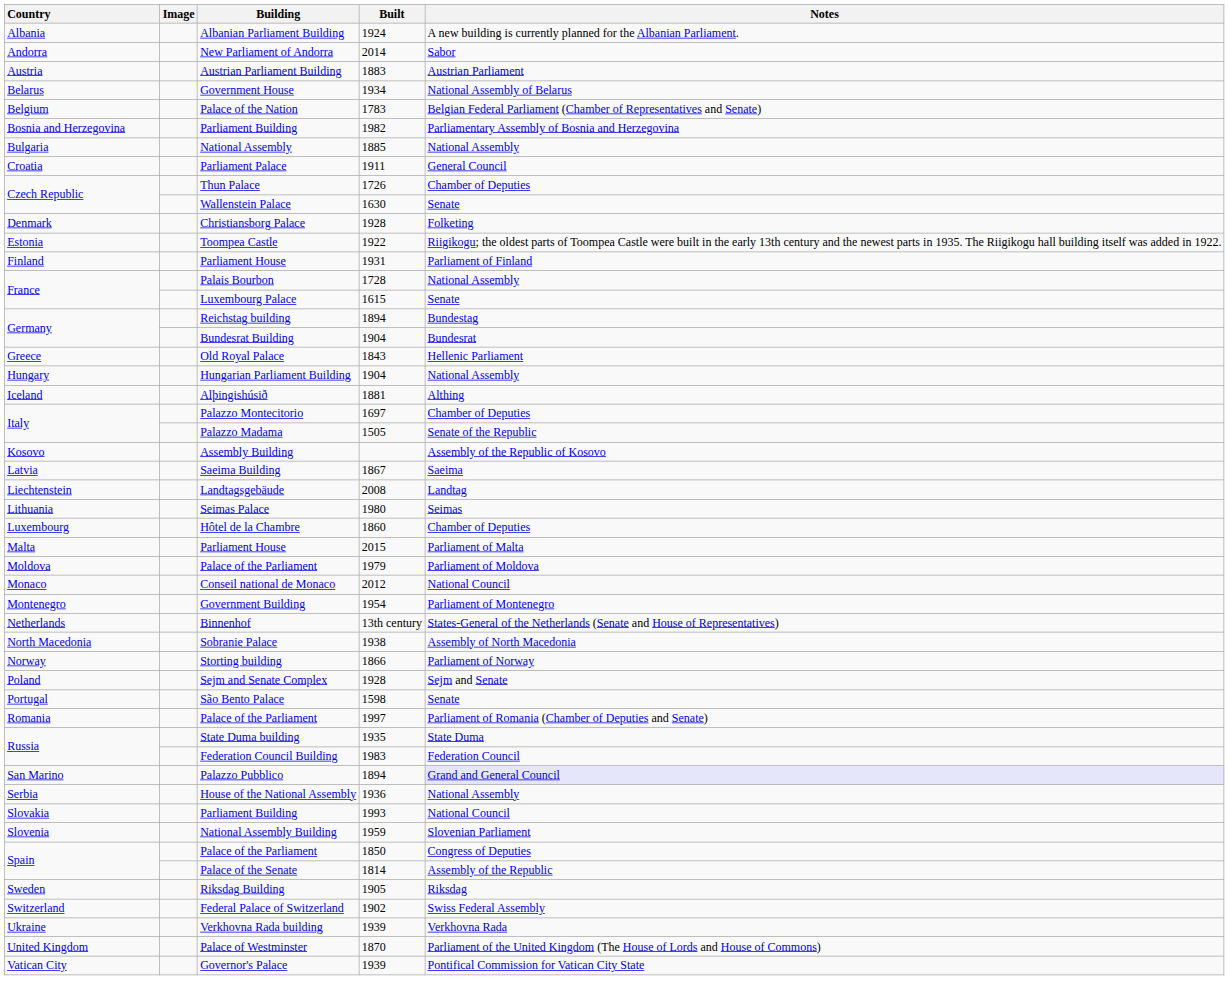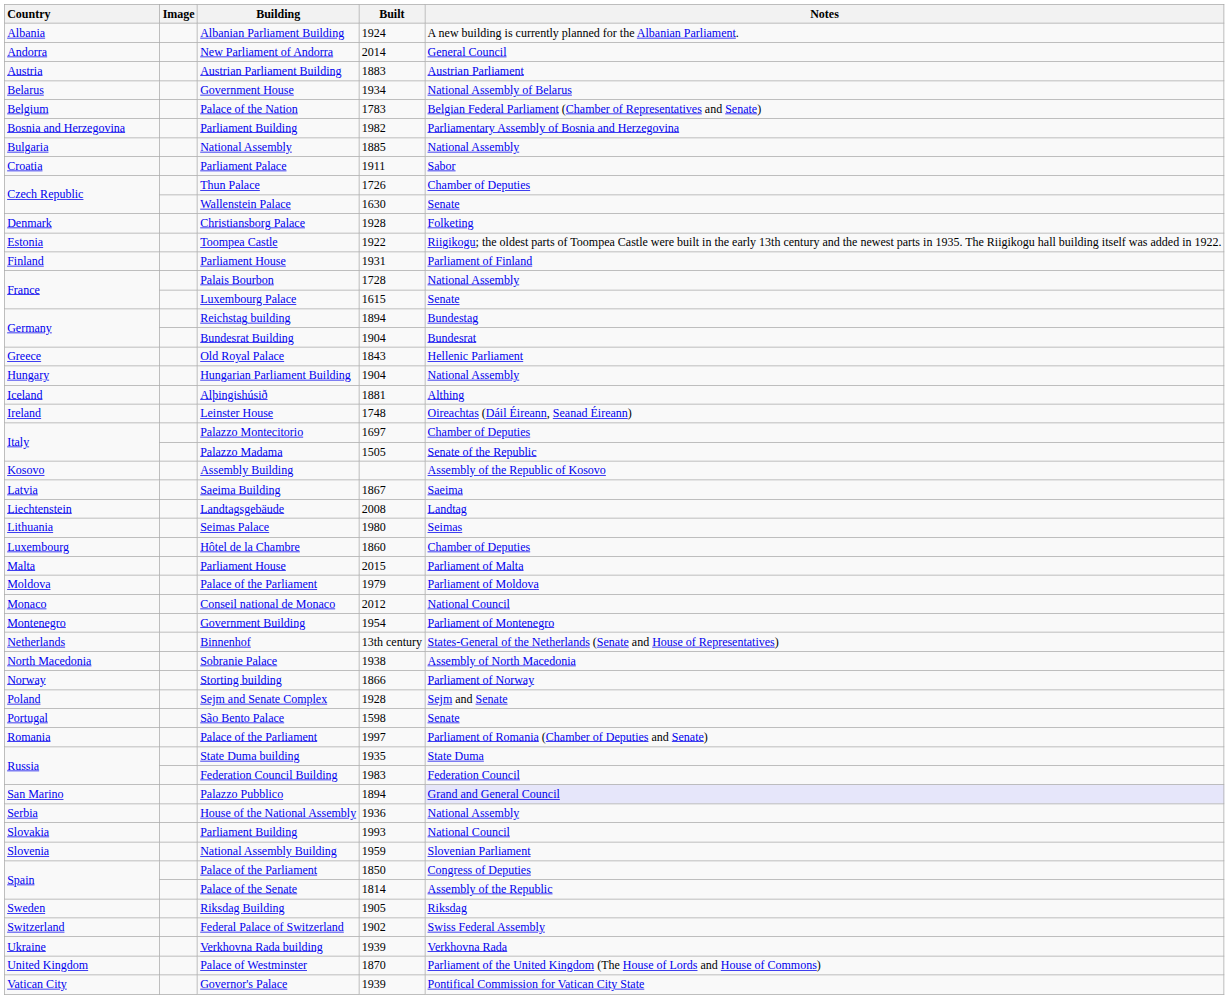New Parliament of Andorra | Notes: Sabor -> General Council
Parliament Palace | Notes: General Council -> Sabor
+ row: Ireland | Leinster House | 1748 | Oireachtas (Dáil Éireann, Seanad Éireann)
